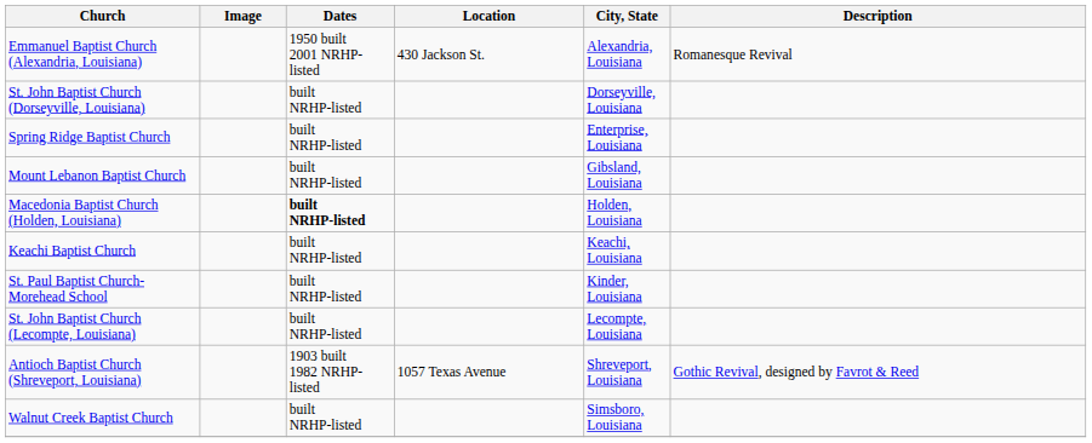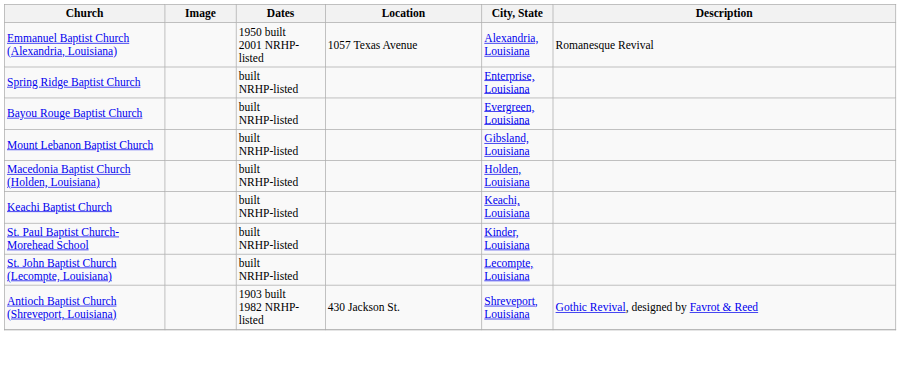Emmanuel Baptist Church (Alexandria, Louisiana) | Location: 430 Jackson St. -> 1057 Texas Avenue
- row: St. John Baptist Church (Dorseyville, Louisiana) | built NRHP-listed | Dorseyville, Louisiana
+ row: Bayou Rouge Baptist Church | built NRHP-listed | Evergreen, Louisiana
Macedonia Baptist Church (Holden, Louisiana) | Dates: bold -> normal
Antioch Baptist Church (Shreveport, Louisiana) | Location: 1057 Texas Avenue -> 430 Jackson St.
- row: Walnut Creek Baptist Church | built NRHP-listed | Simsboro, Louisiana
